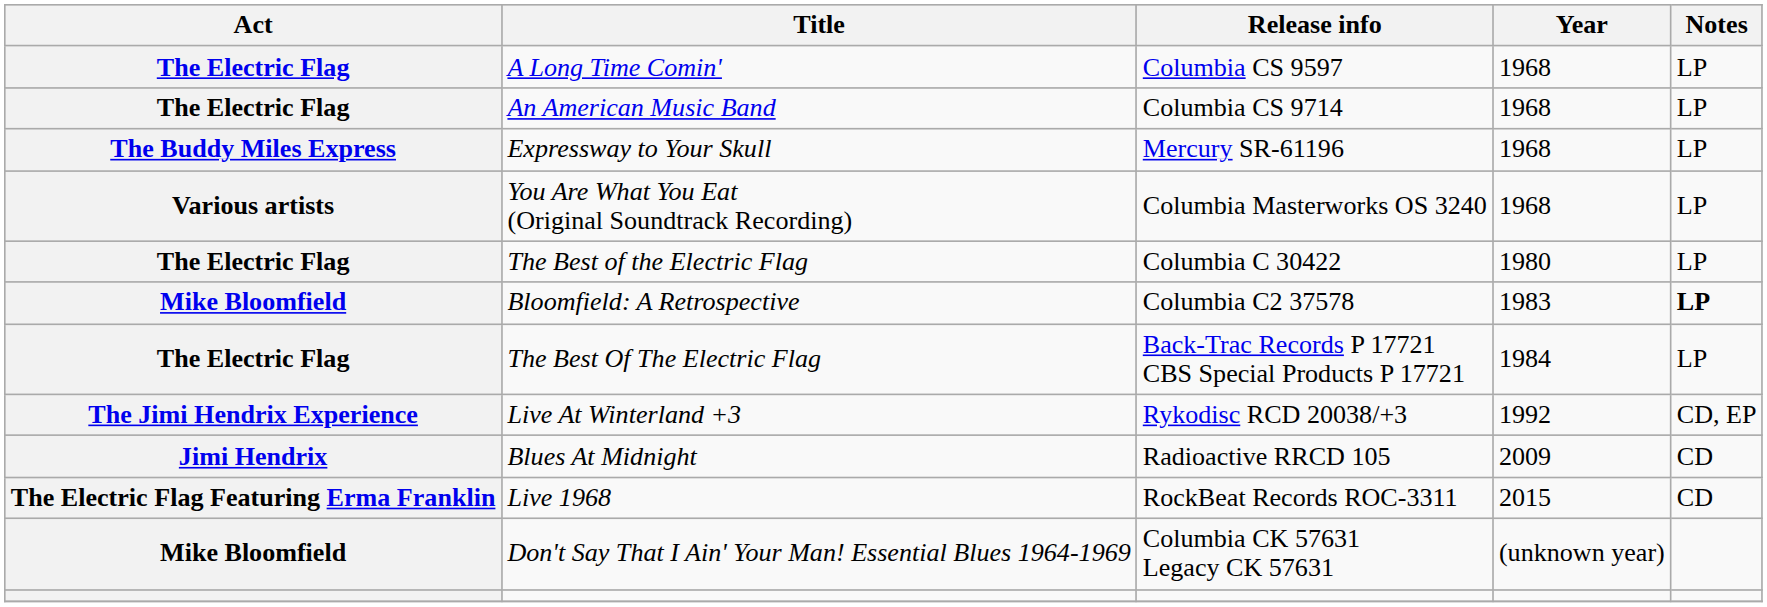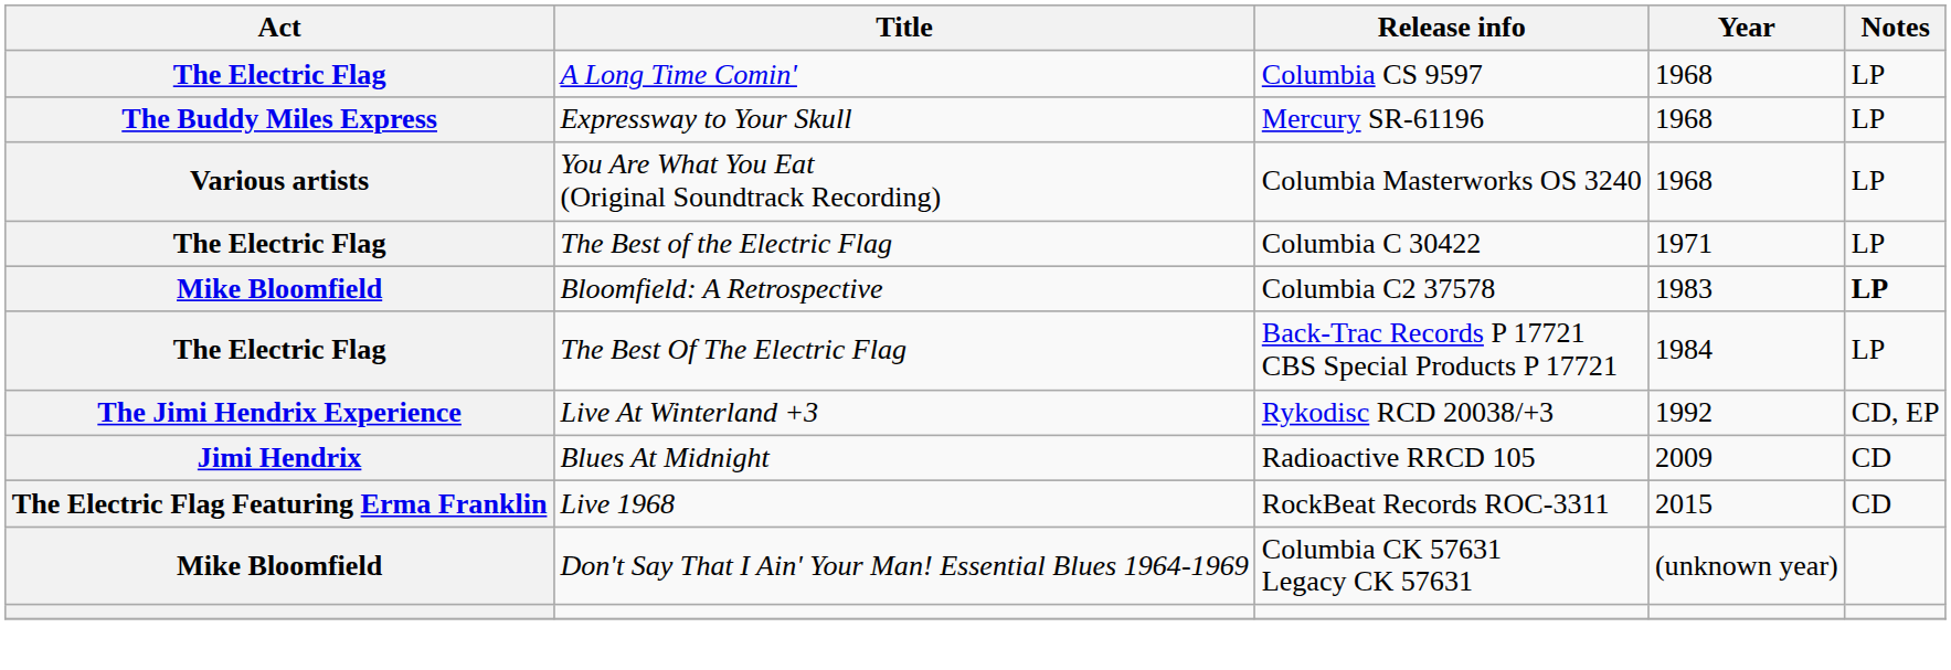- row: The Electric Flag | An American Music Band | Columbia CS 9714 | 1968 | LP
The Best of the Electric Flag | Year: 1980 -> 1971
